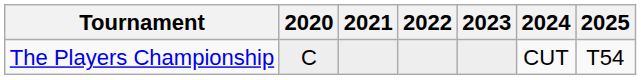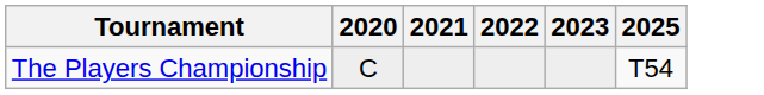- column: 2024 | CUT
